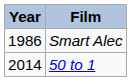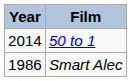rows swapped: Smart Alec <-> 50 to 1
